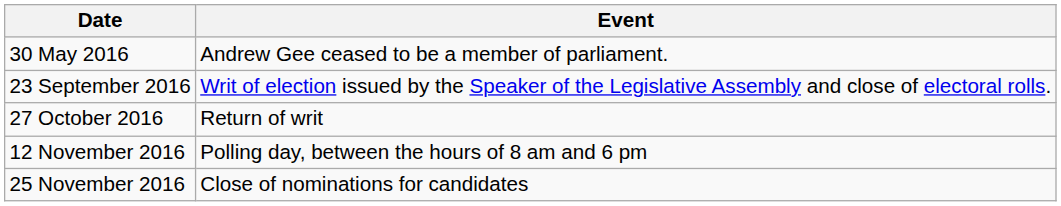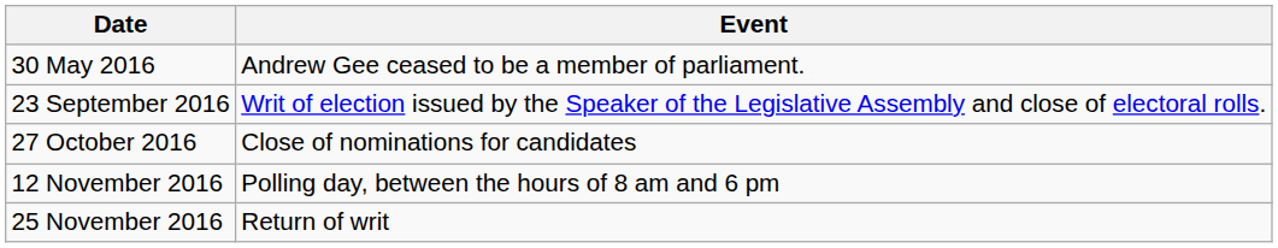27 October 2016 | Event: Return of writ -> Close of nominations for candidates
25 November 2016 | Event: Close of nominations for candidates -> Return of writ
